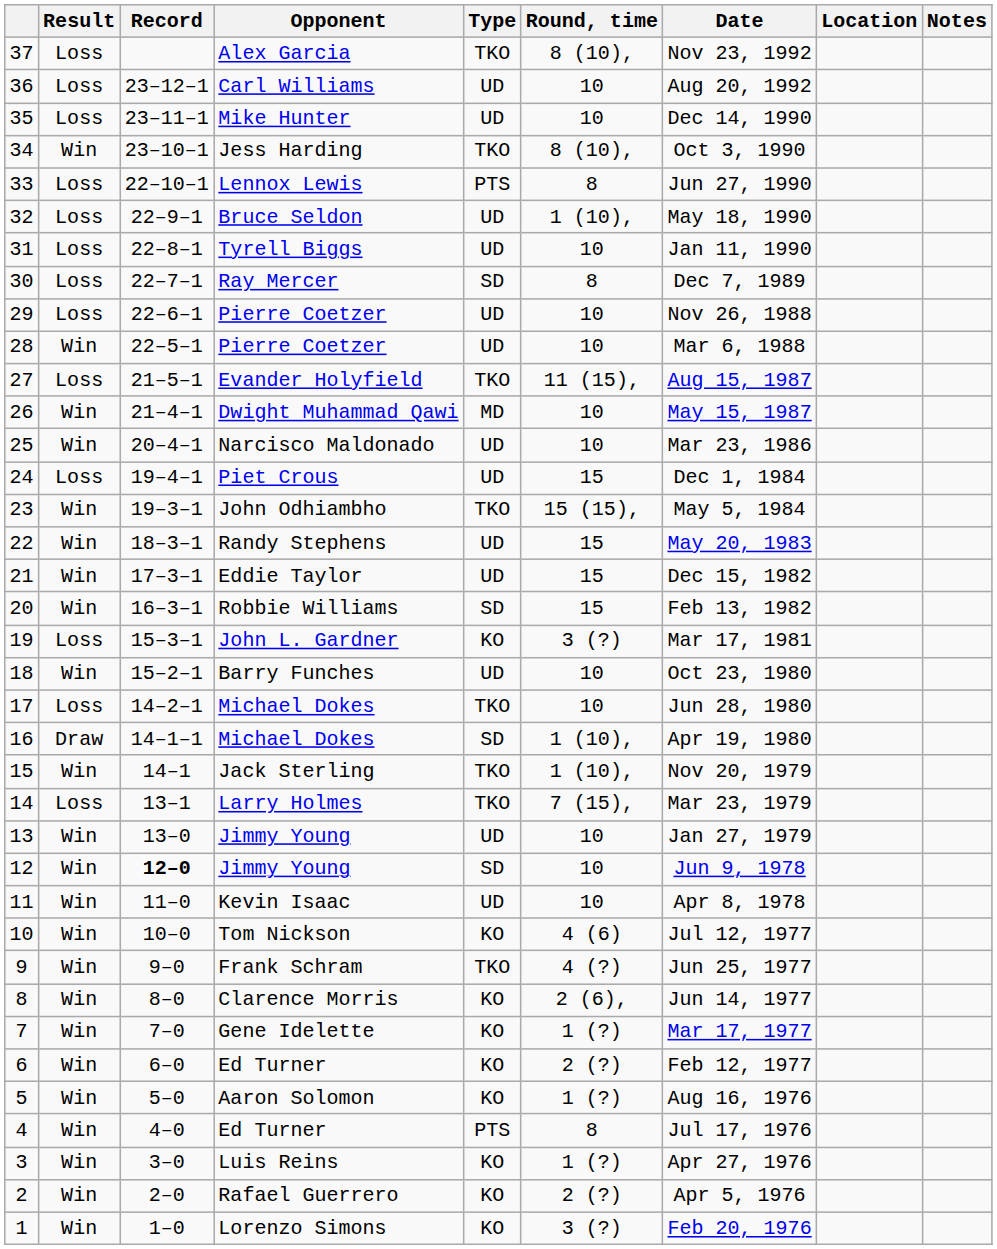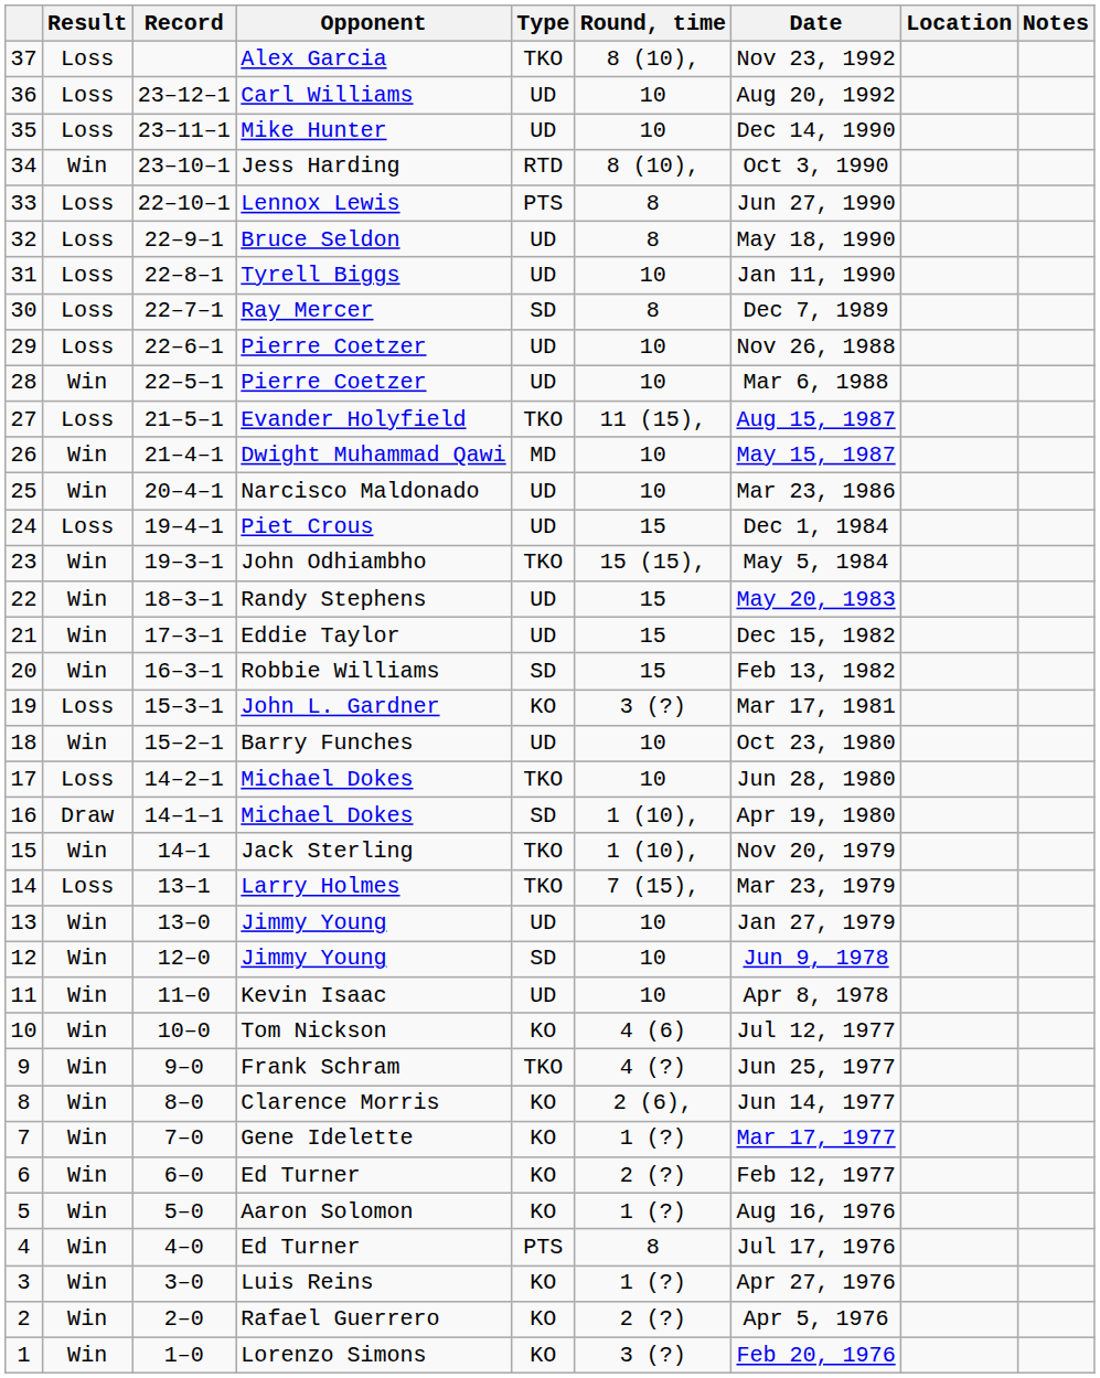34 | Type: TKO -> RTD
32 | Round, time: 1 (10), -> 8
12 | Record: bold -> normal
